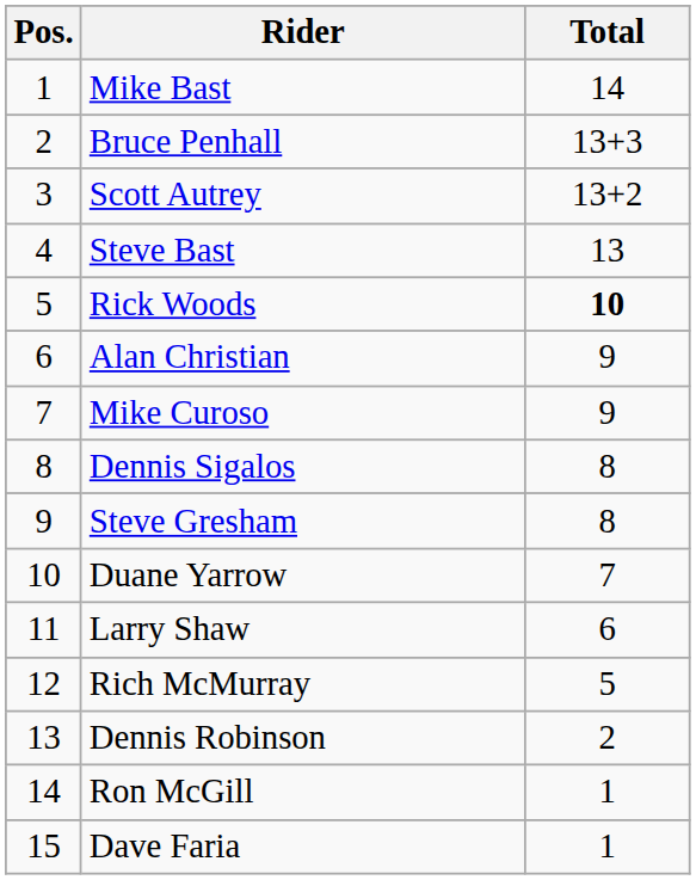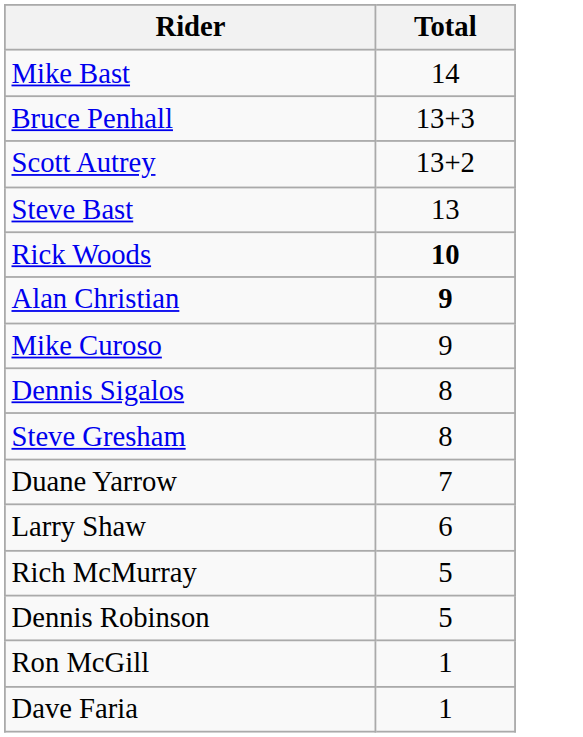- column: Pos. | 1 | 2 | 3 | 4 | 5 | 6 | 7 | 8 | 9 | 10 | 11 | 12 | 13 | 14 | 15
Alan Christian | Total: normal -> bold
Dennis Robinson | Total: 2 -> 5
